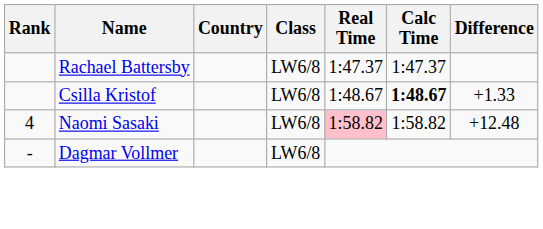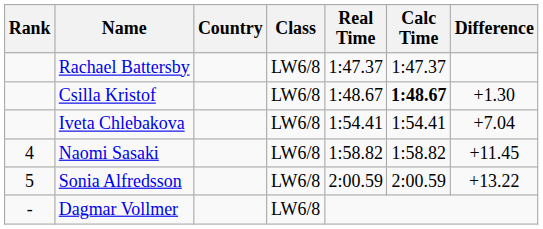Csilla Kristof | Difference: +1.33 -> +1.30
+ row: Iveta Chlebakova | LW6/8 | 1:54.41 | 1:54.41 | +7.04
Naomi Sasaki | Real Time: pink background -> no background
Naomi Sasaki | Difference: +12.48 -> +11.45
+ row: 5 | Sonia Alfredsson | LW6/8 | 2:00.59 | 2:00.59 | +13.22
